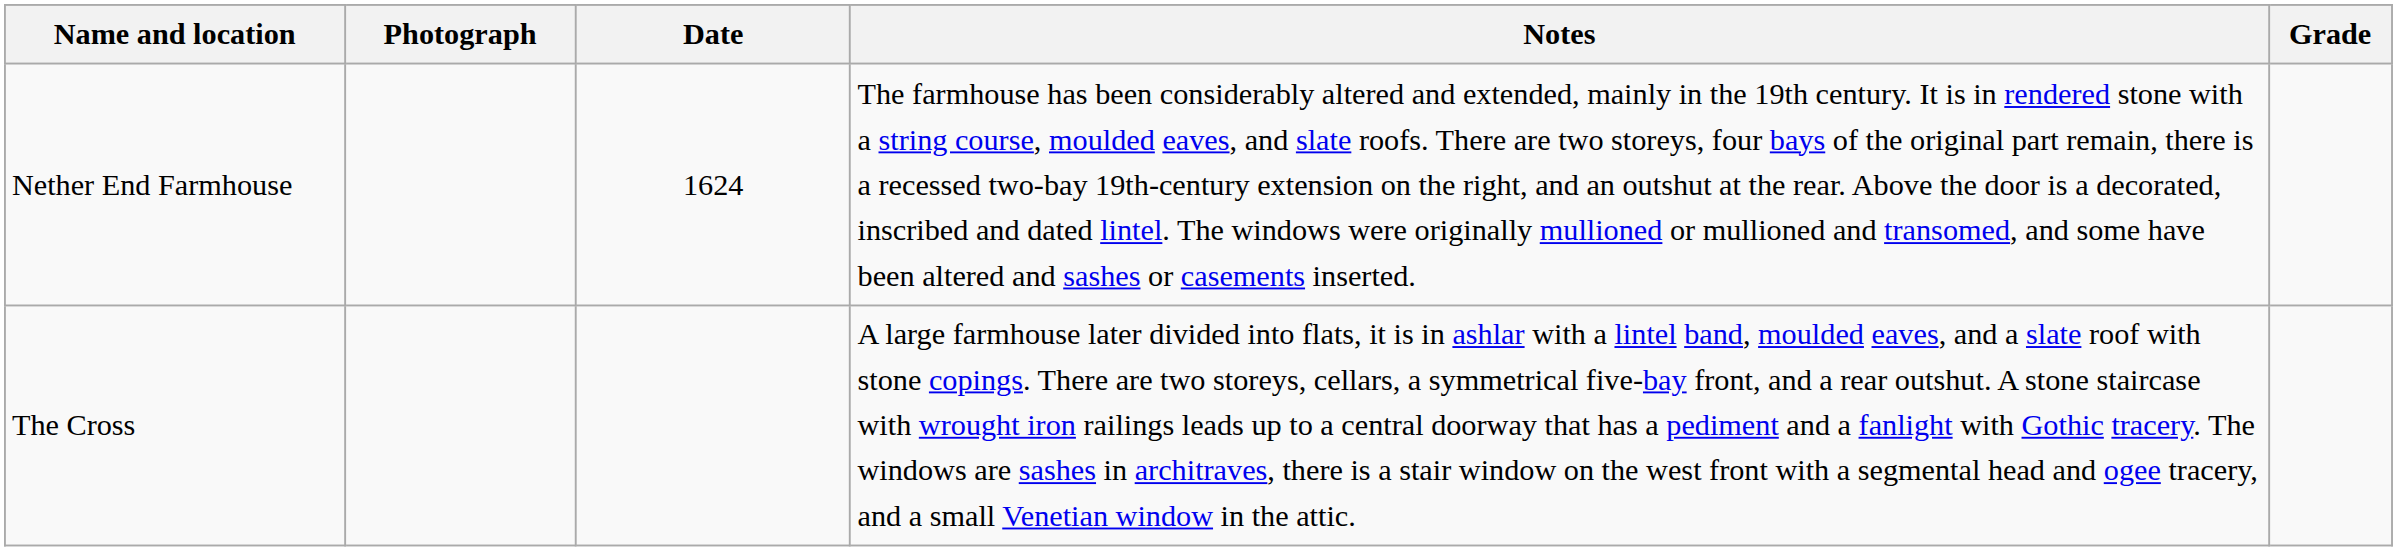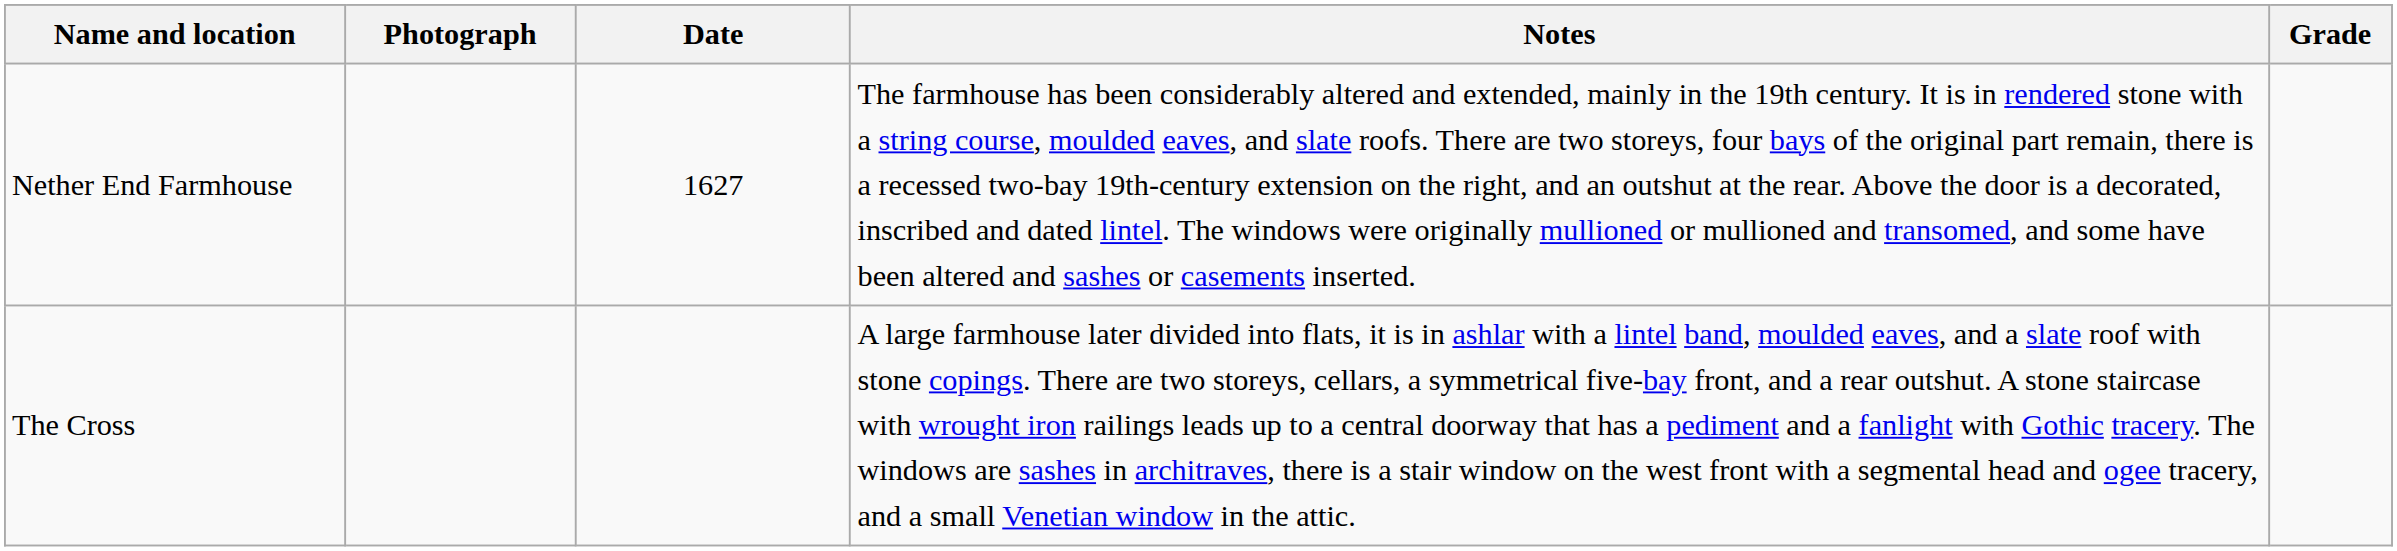Nether End Farmhouse | Date: 1624 -> 1627
